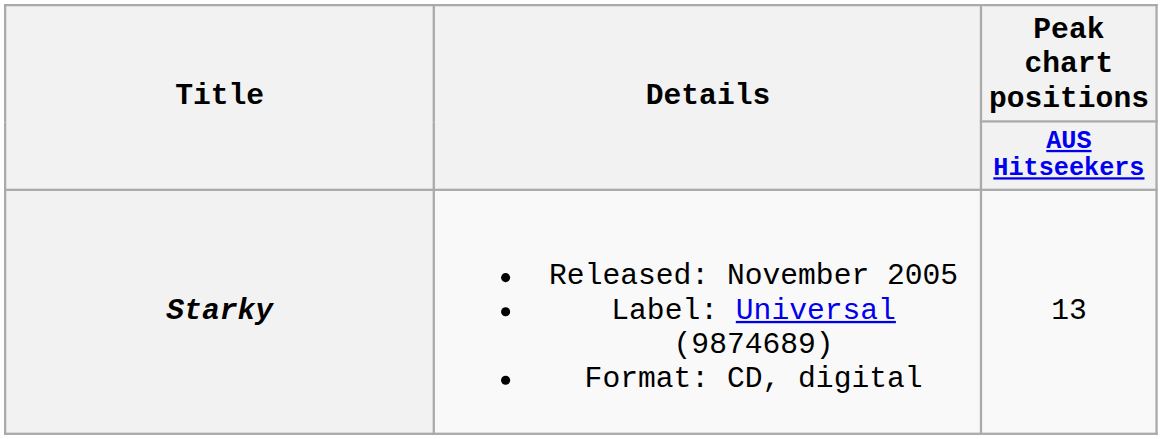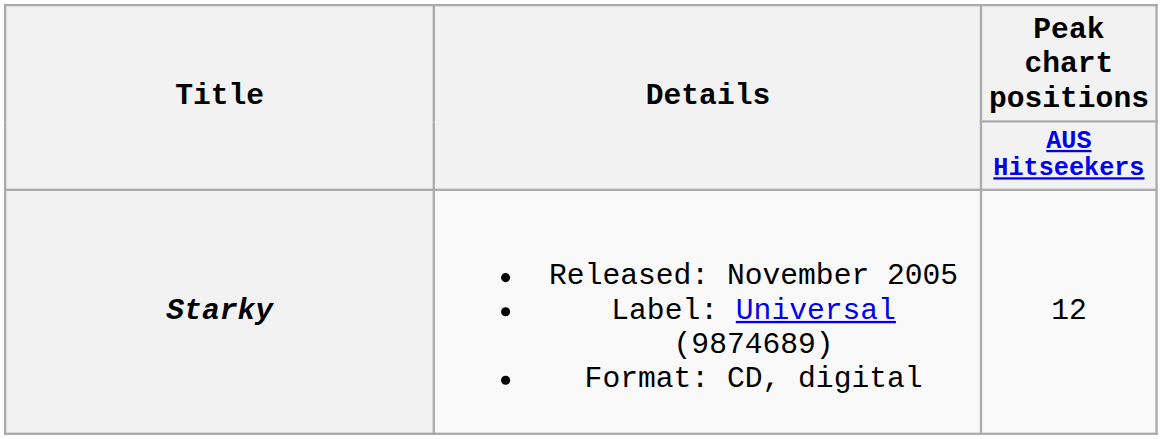Starky | Peak chart positions / AUS Hitseekers: 13 -> 12
